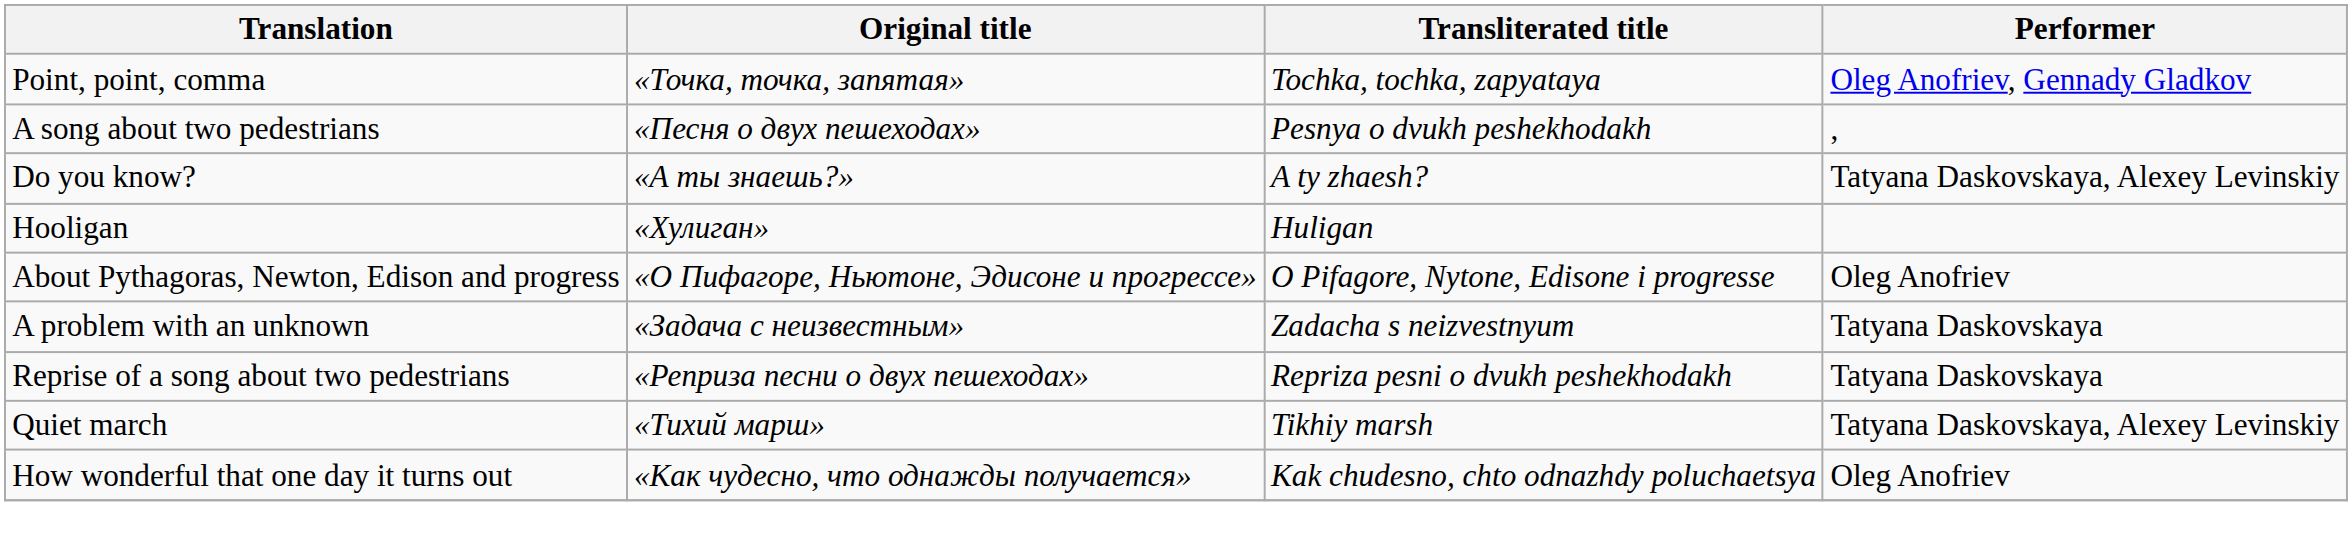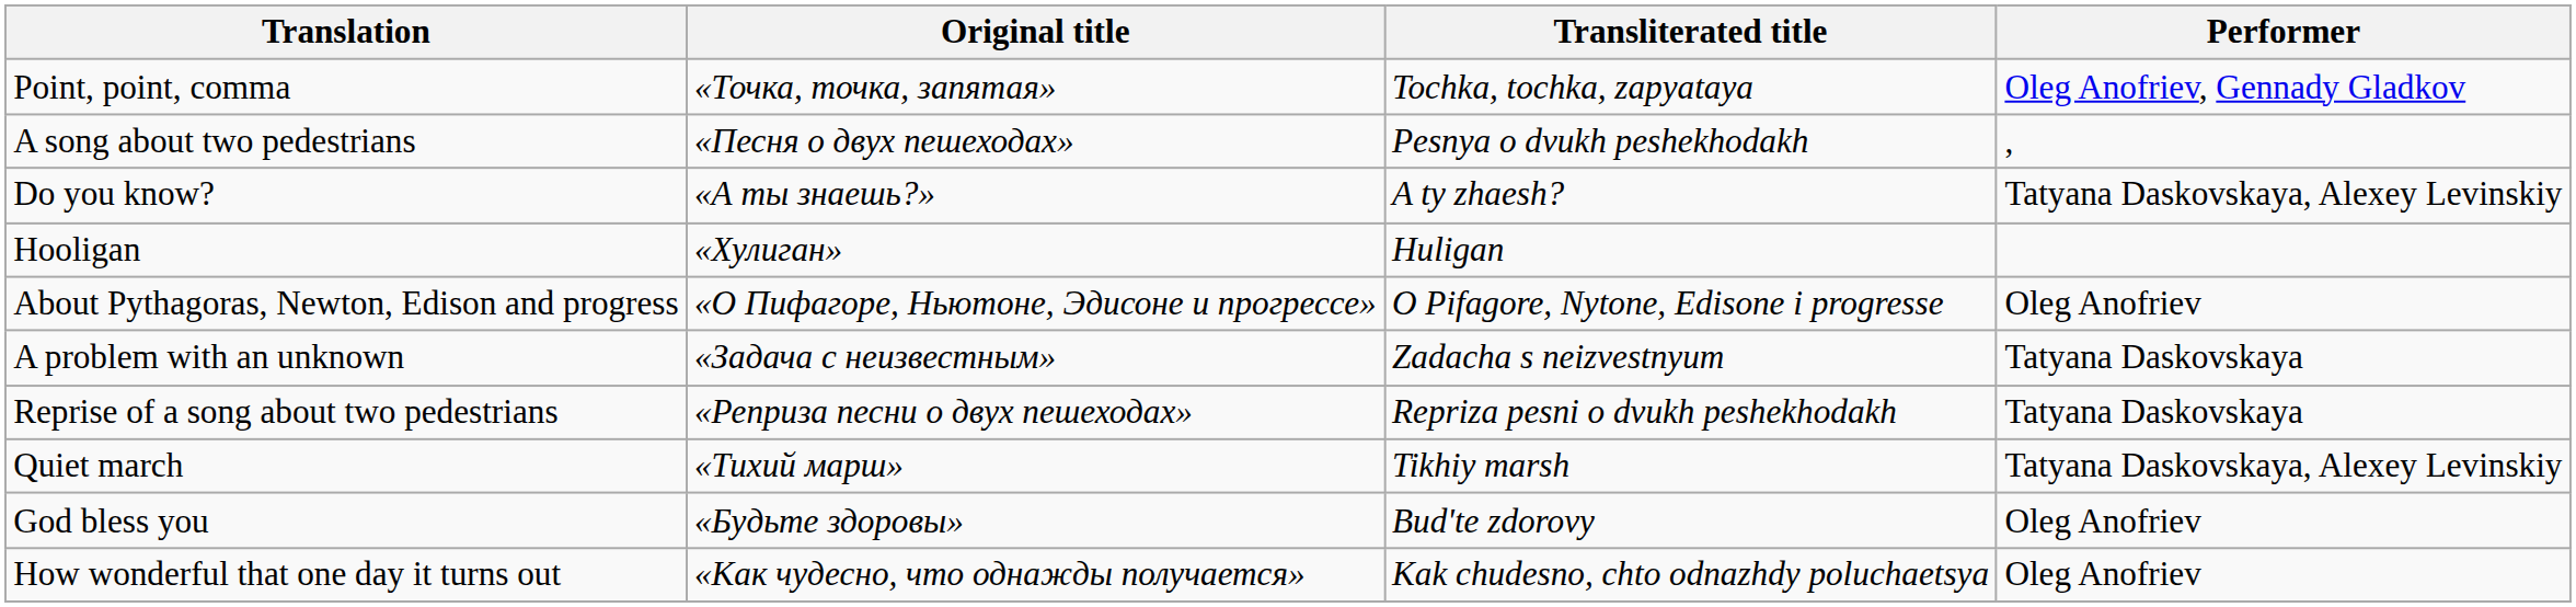+ row: God bless you | «Будьте здоровы» | Bud'te zdorovy | Oleg Anofriev
